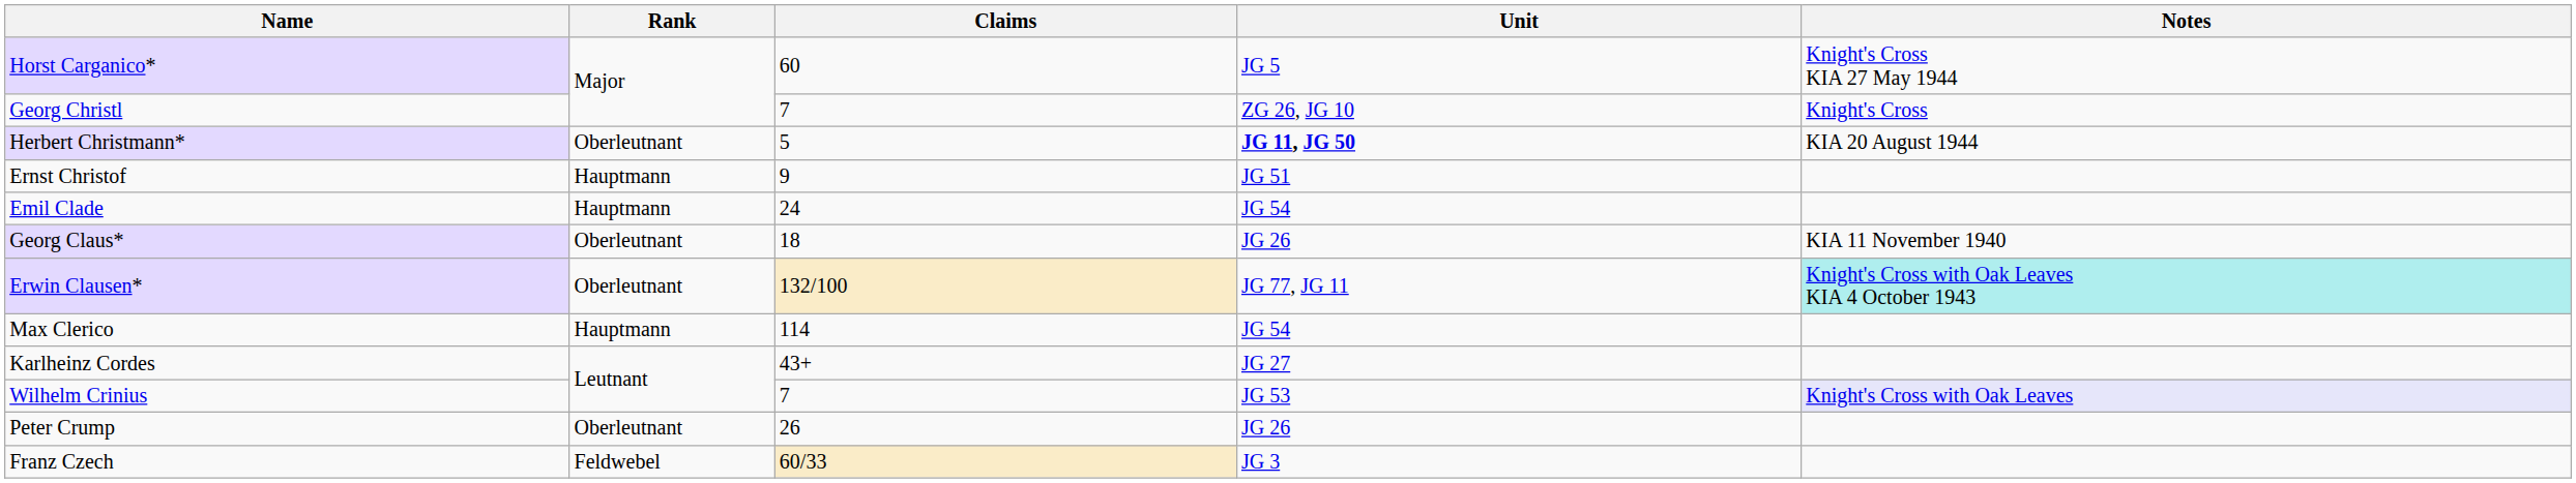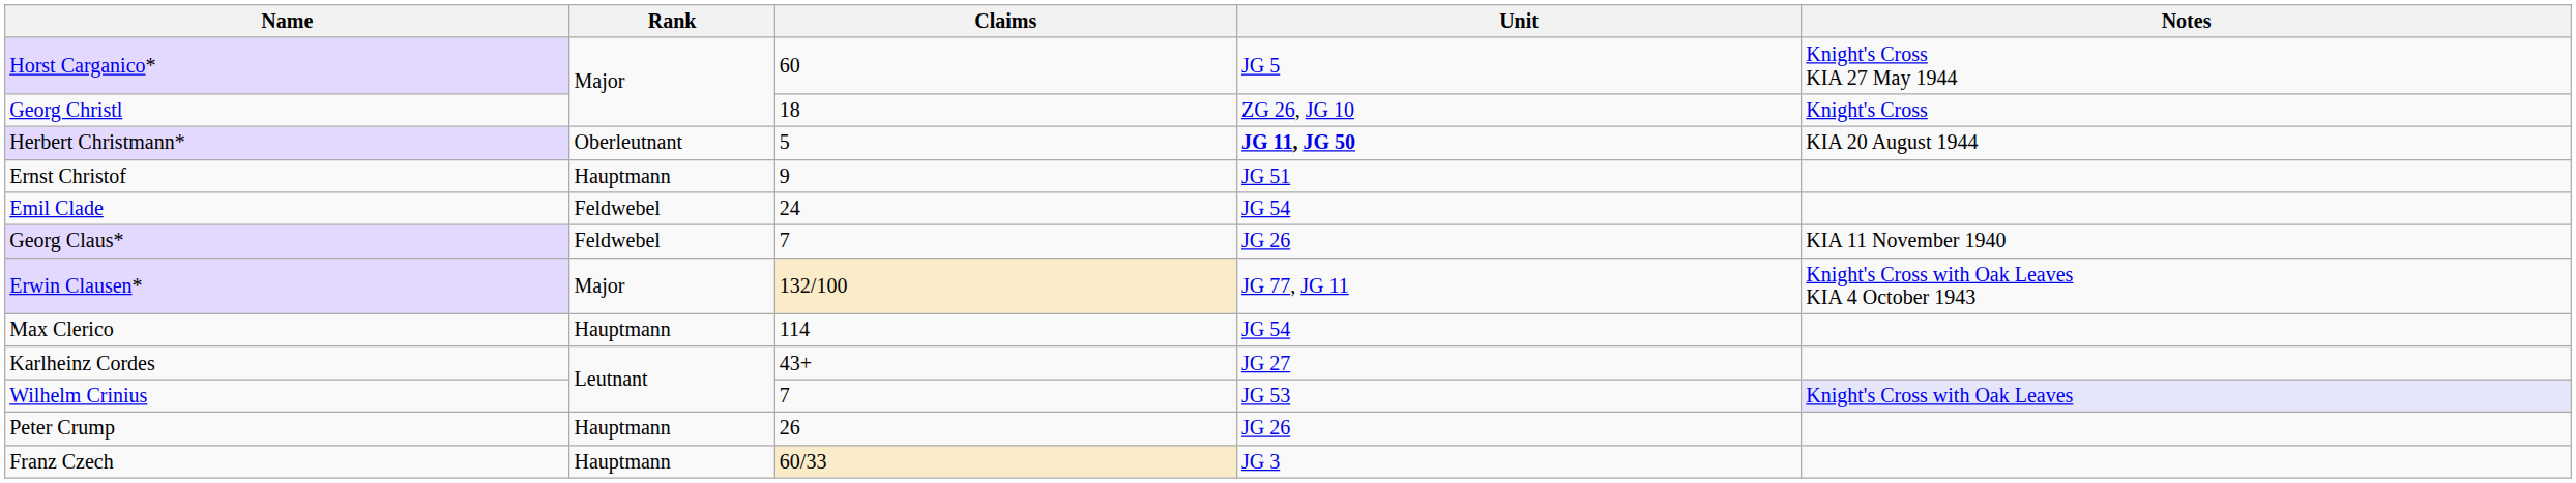Georg Christl | Claims: 7 -> 18
Emil Clade | Rank: Hauptmann -> Feldwebel
Georg Claus* | Rank: Oberleutnant -> Feldwebel
Georg Claus* | Claims: 18 -> 7
Erwin Clausen* | Rank: Oberleutnant -> Major
Erwin Clausen* | Notes: paleturquoise background -> no background
Peter Crump | Rank: Oberleutnant -> Hauptmann
Franz Czech | Rank: Feldwebel -> Hauptmann
